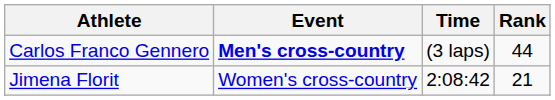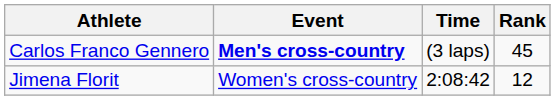Carlos Franco Gennero | Rank: 44 -> 45
Jimena Florit | Rank: 21 -> 12
